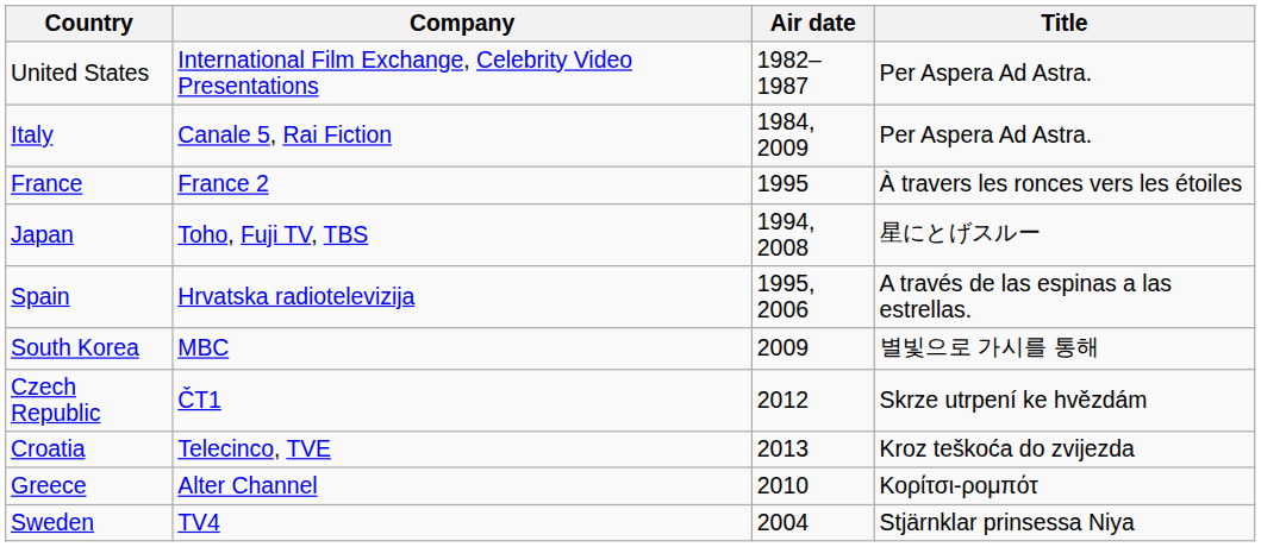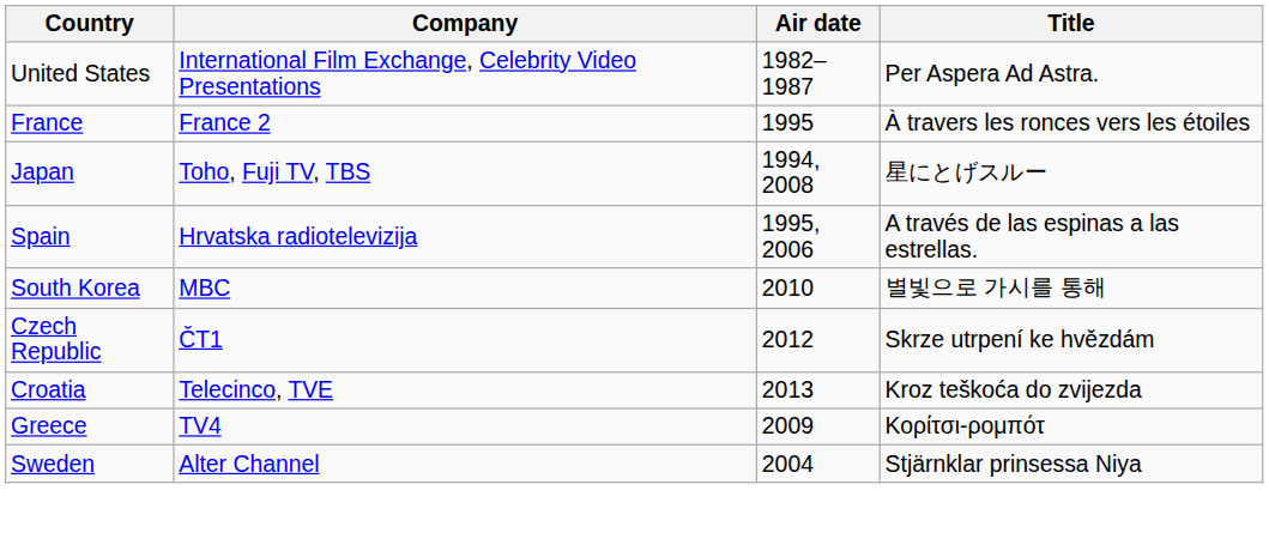- row: Italy | Canale 5, Rai Fiction | 1984, 2009 | Per Aspera Ad Astra.
South Korea | Air date: 2009 -> 2010
Greece | Company: Alter Channel -> TV4
Greece | Air date: 2010 -> 2009
Sweden | Company: TV4 -> Alter Channel
